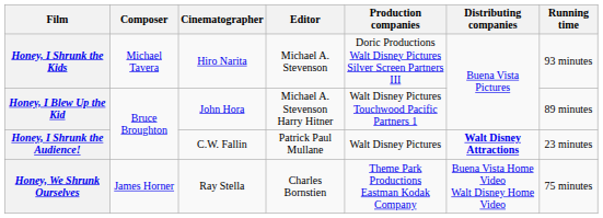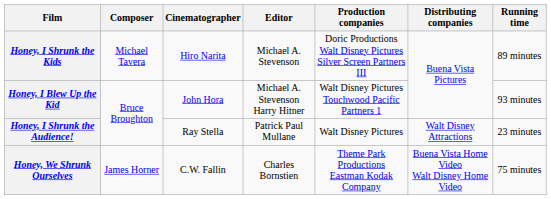Honey, I Shrunk the Kids | Running time: 93 minutes -> 89 minutes
Honey, I Blew Up the Kid | Running time: 89 minutes -> 93 minutes
Honey, I Shrunk the Audience! | Cinematographer: C.W. Fallin -> Ray Stella
Honey, I Shrunk the Audience! | Distributing companies: bold -> normal
Honey, We Shrunk Ourselves | Cinematographer: Ray Stella -> C.W. Fallin
